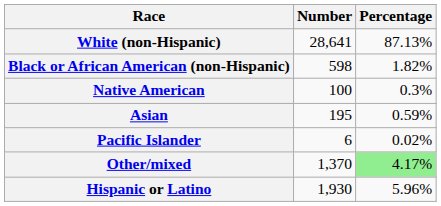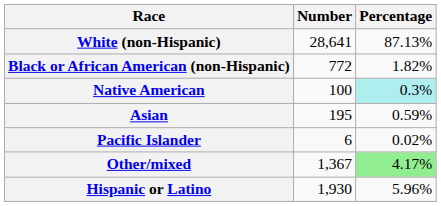Black or African American (non-Hispanic) | Number: 598 -> 772
Native American | Percentage: no background -> paleturquoise background
Other/mixed | Number: 1,370 -> 1,367
